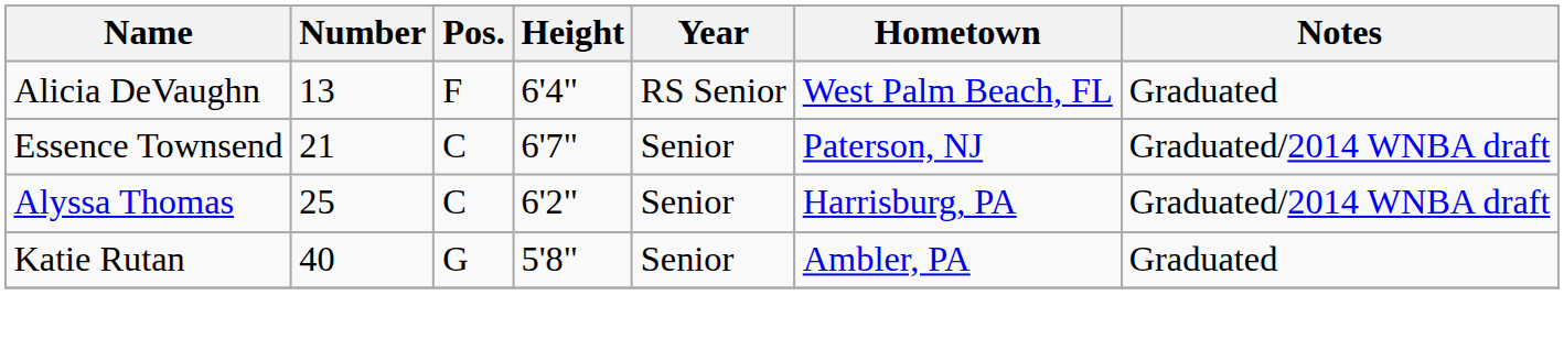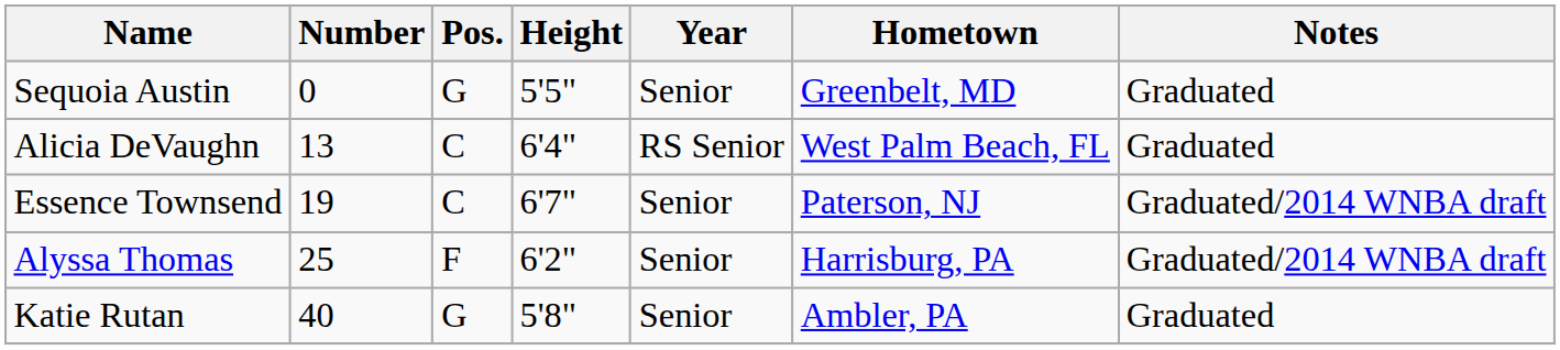+ row: Sequoia Austin | 0 | G | 5'5" | Senior | Greenbelt, MD | Graduated
Alicia DeVaughn | Pos.: F -> C
Essence Townsend | Number: 21 -> 19
Alyssa Thomas | Pos.: C -> F
